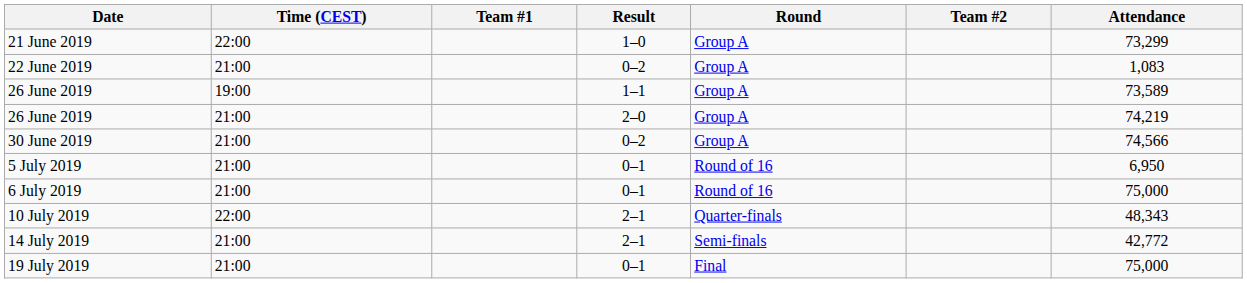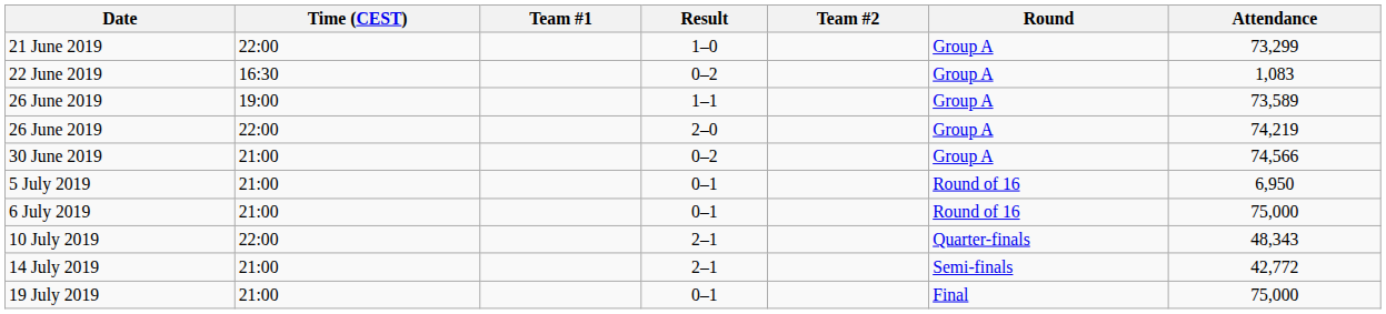columns swapped: Team #2 <-> Round
22 June 2019 | Time (CEST): 21:00 -> 16:30
26 June 2019 / 2–0 | Time (CEST): 21:00 -> 22:00
